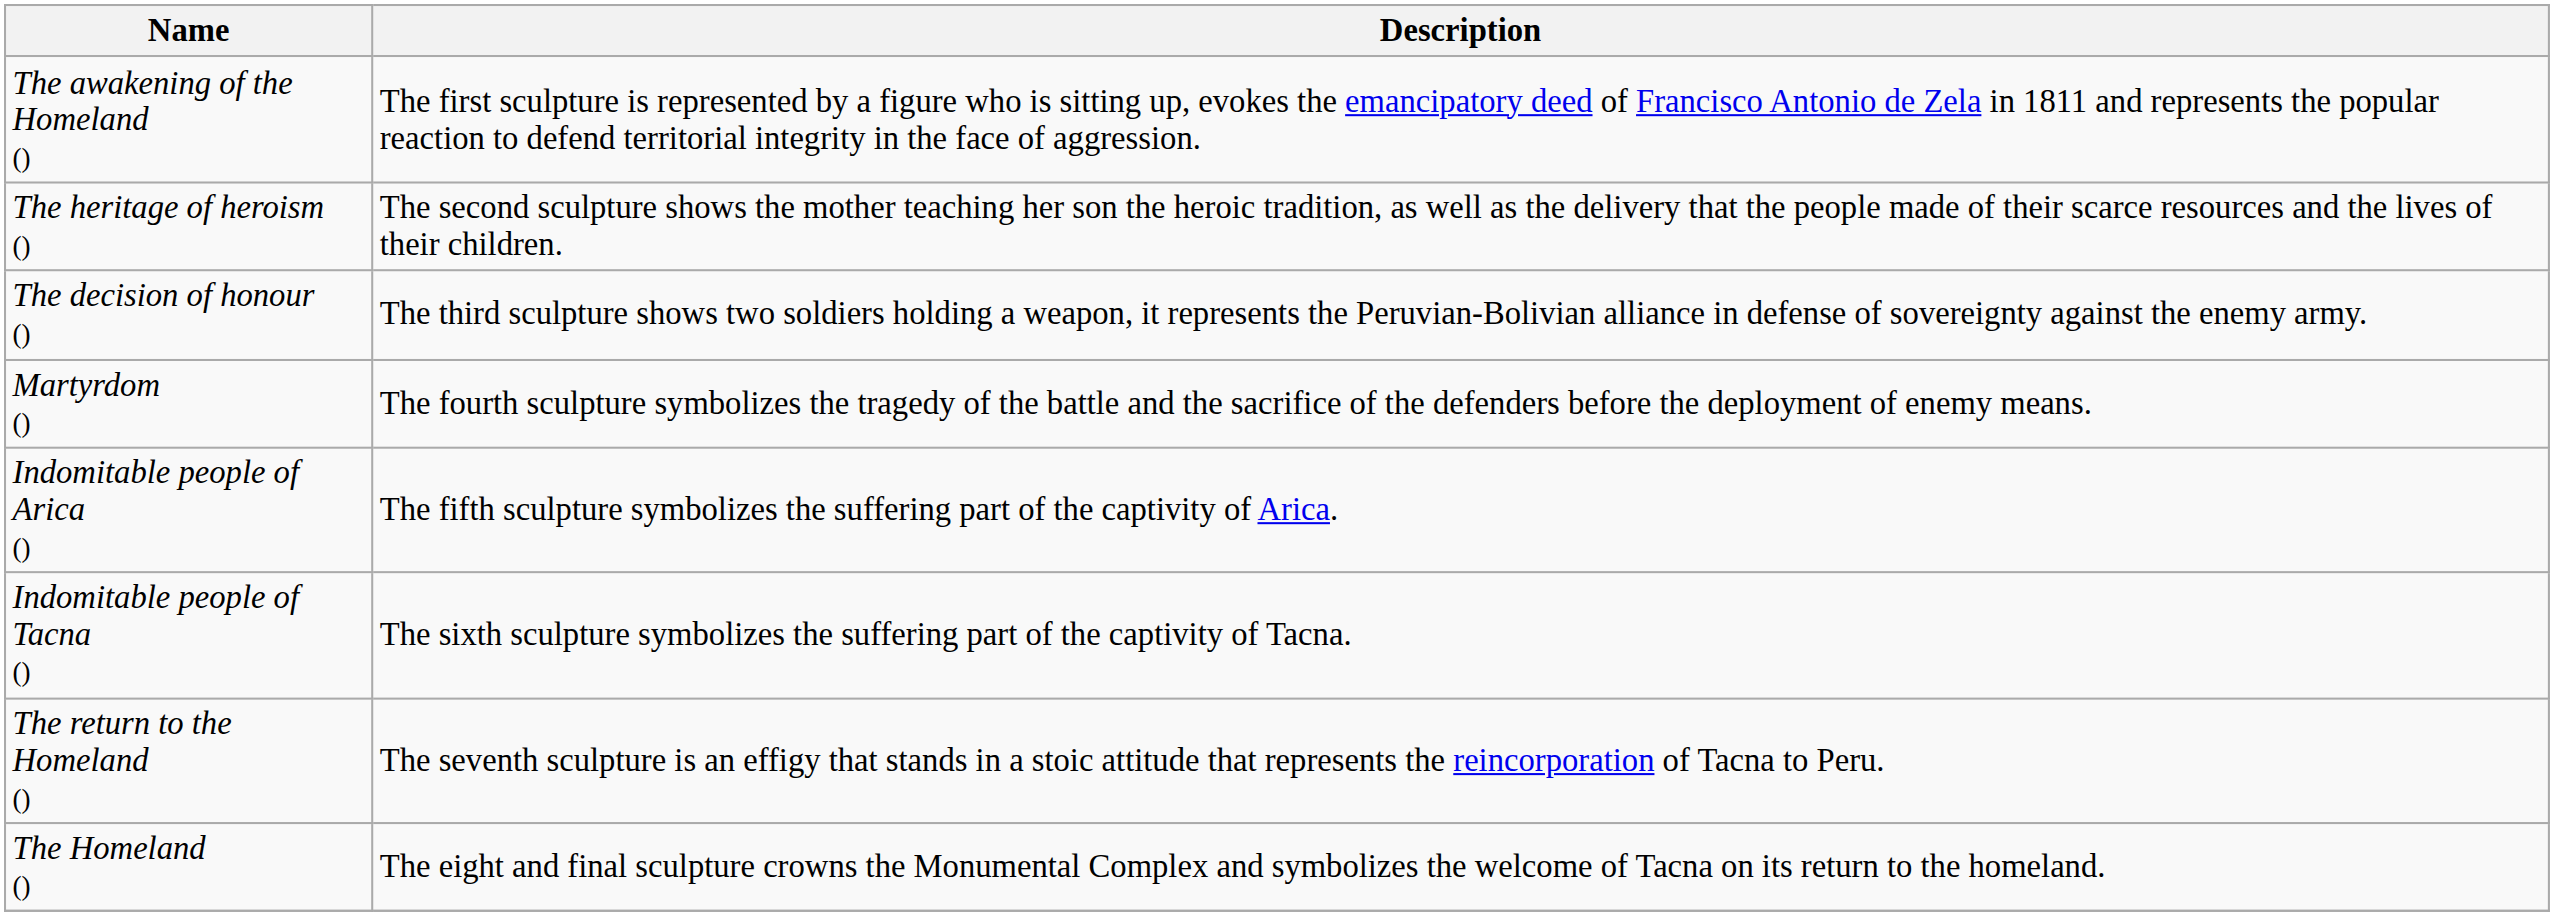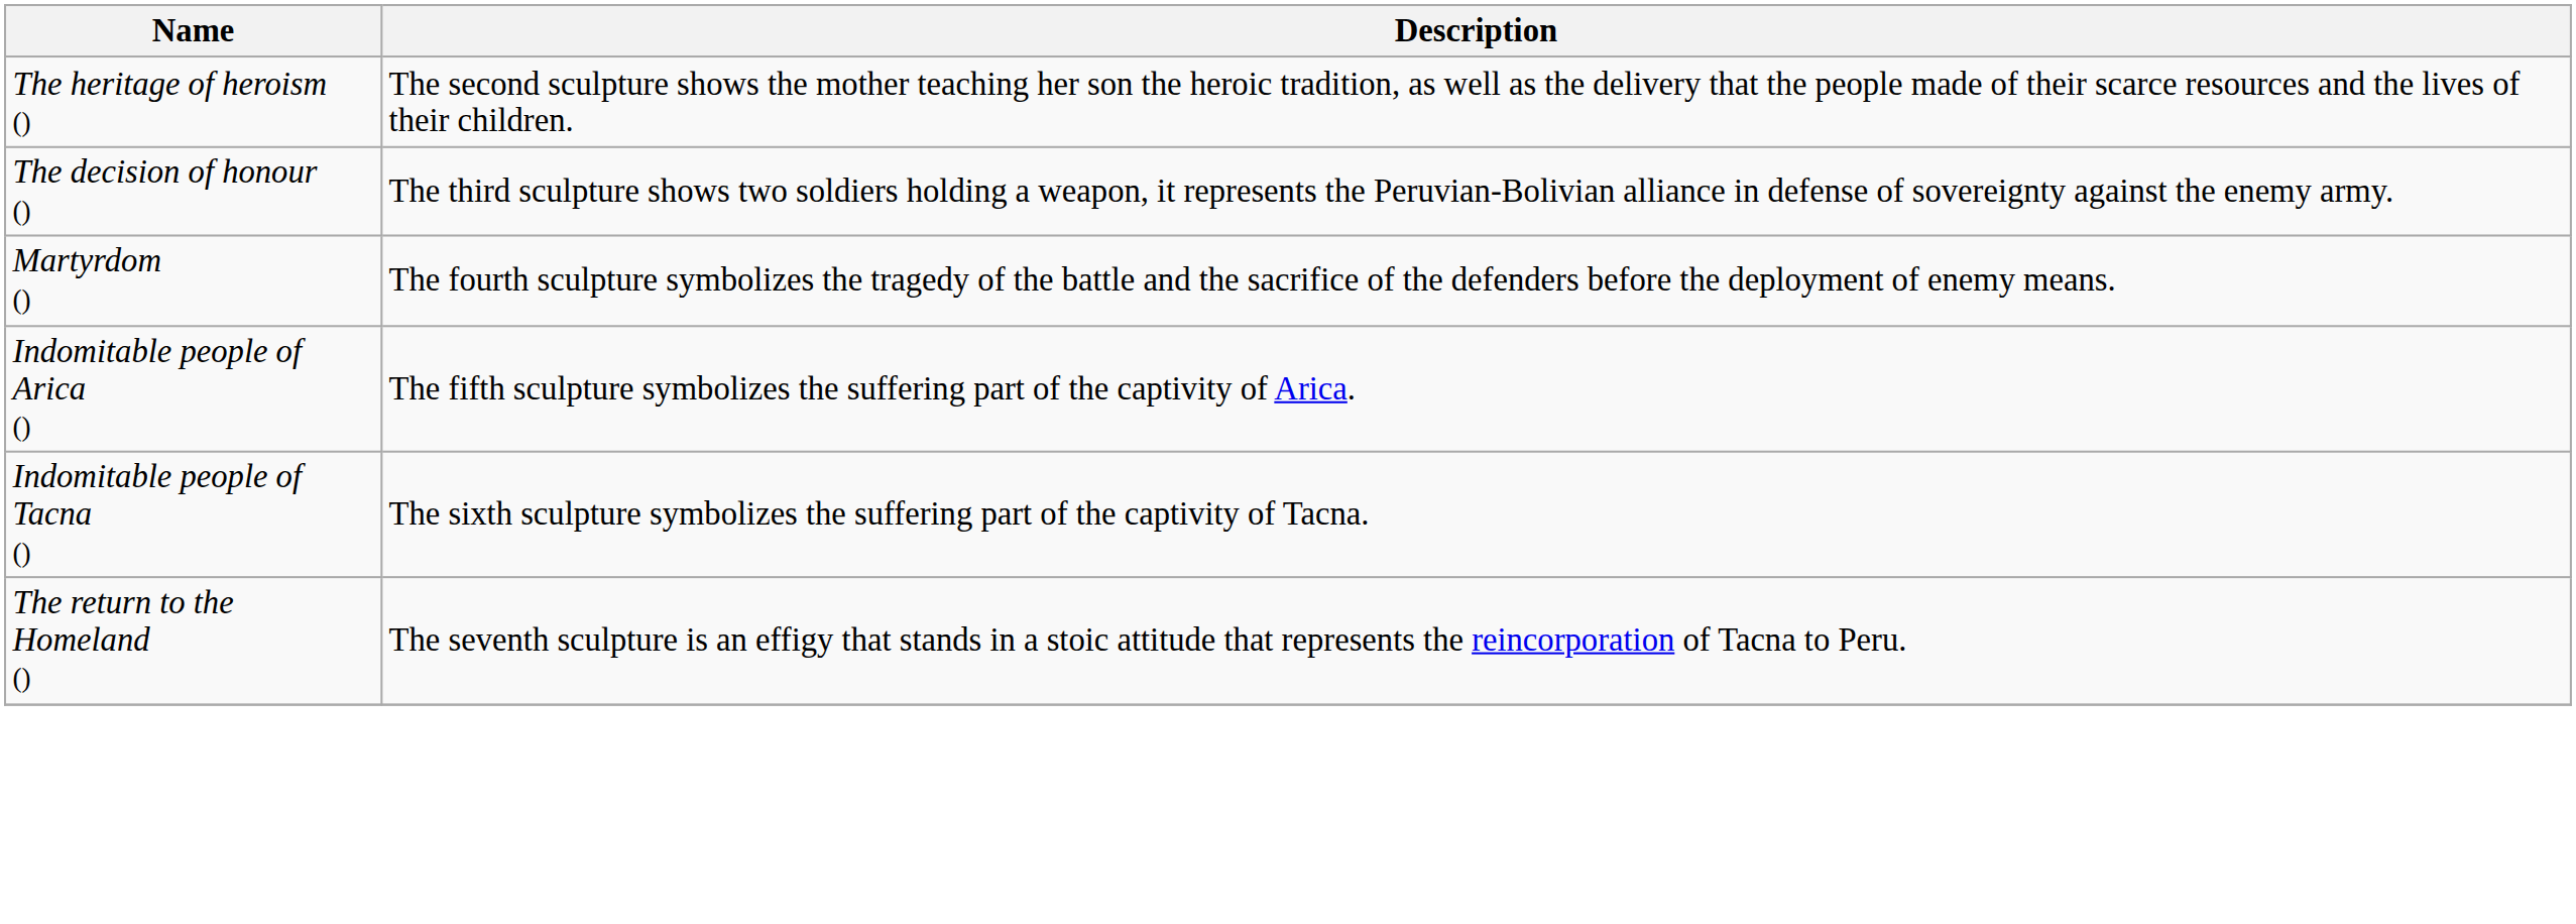- row: The awakening of the Homeland () | The first sculpture is represented by a figure who is sitting up, evokes the emancipatory deed of Francisco Antonio de Zela in 1811 and represents the popular reaction to defend territorial integrity in the face of aggression.
- row: The Homeland () | The eight and final sculpture crowns the Monumental Complex and symbolizes the welcome of Tacna on its return to the homeland.
